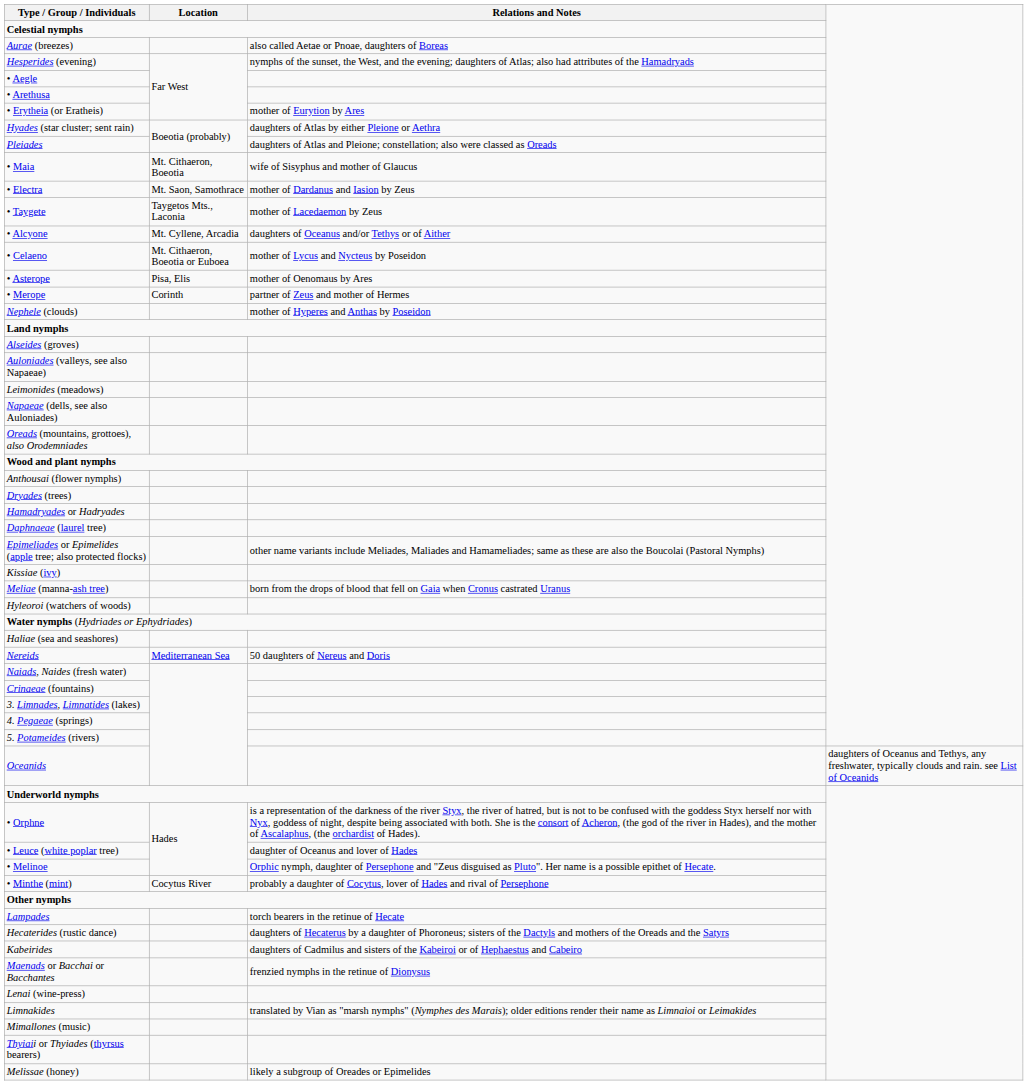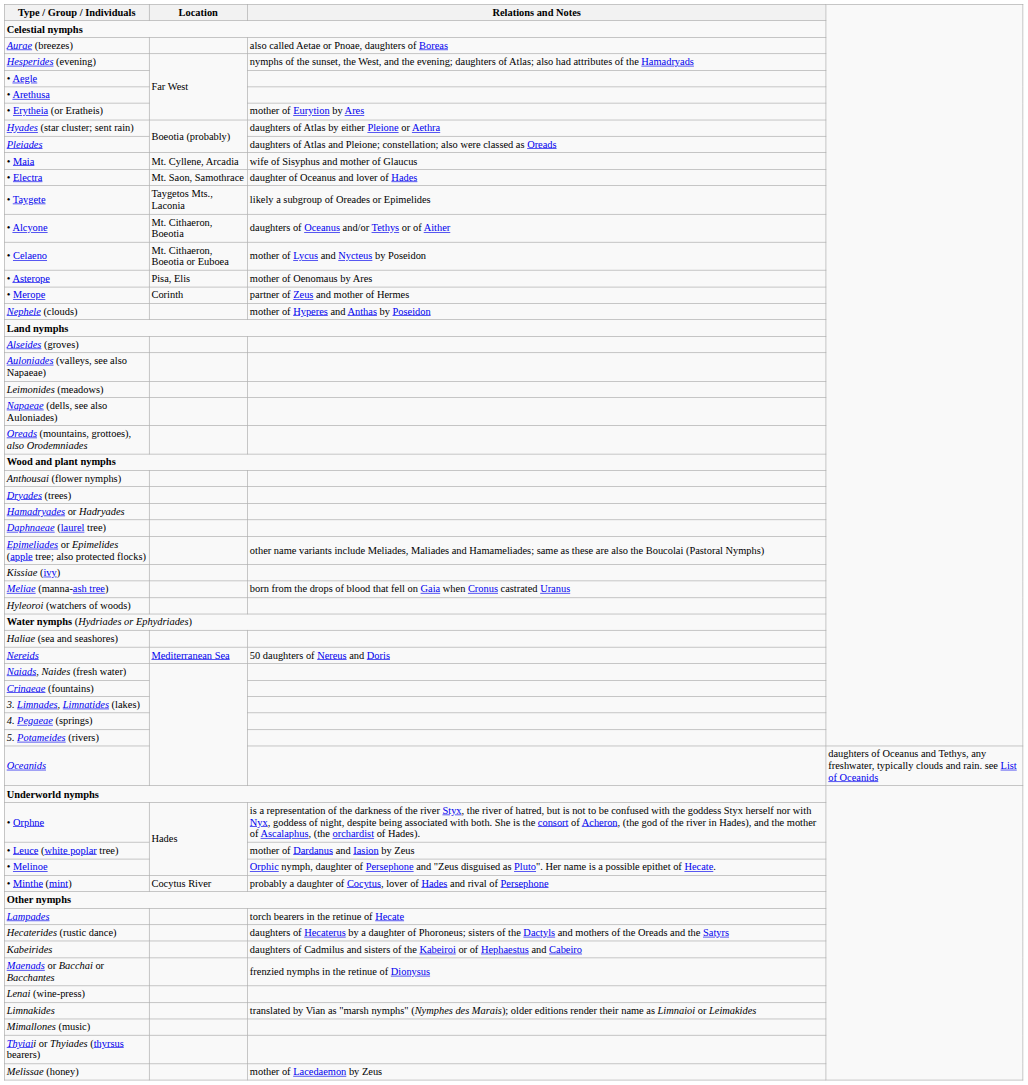• Maia | Location: Mt. Cithaeron, Boeotia -> Mt. Cyllene, Arcadia
• Electra | Relations and Notes: mother of Dardanus and Iasion by Zeus -> daughter of Oceanus and lover of Hades
• Taygete | Relations and Notes: mother of Lacedaemon by Zeus -> likely a subgroup of Oreades or Epimelides
• Alcyone | Location: Mt. Cyllene, Arcadia -> Mt. Cithaeron, Boeotia
• Leuce (white poplar tree) | Relations and Notes: daughter of Oceanus and lover of Hades -> mother of Dardanus and Iasion by Zeus
Melissae (honey) | Relations and Notes: likely a subgroup of Oreades or Epimelides -> mother of Lacedaemon by Zeus
